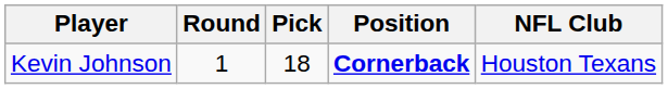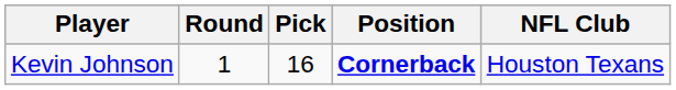Kevin Johnson | Pick: 18 -> 16
